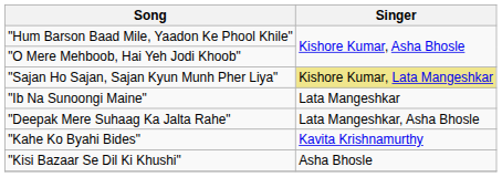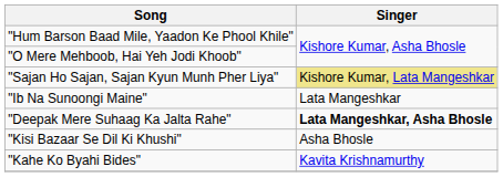"Deepak Mere Suhaag Ka Jalta Rahe" | Singer: normal -> bold
rows swapped: "Kisi Bazaar Se Dil Ki Khushi" <-> "Kahe Ko Byahi Bides"
